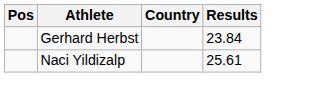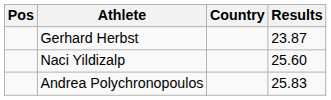Gerhard Herbst | Results: 23.84 -> 23.87
Naci Yildizalp | Results: 25.61 -> 25.60
+ row: Andrea Polychronopoulos | 25.83
